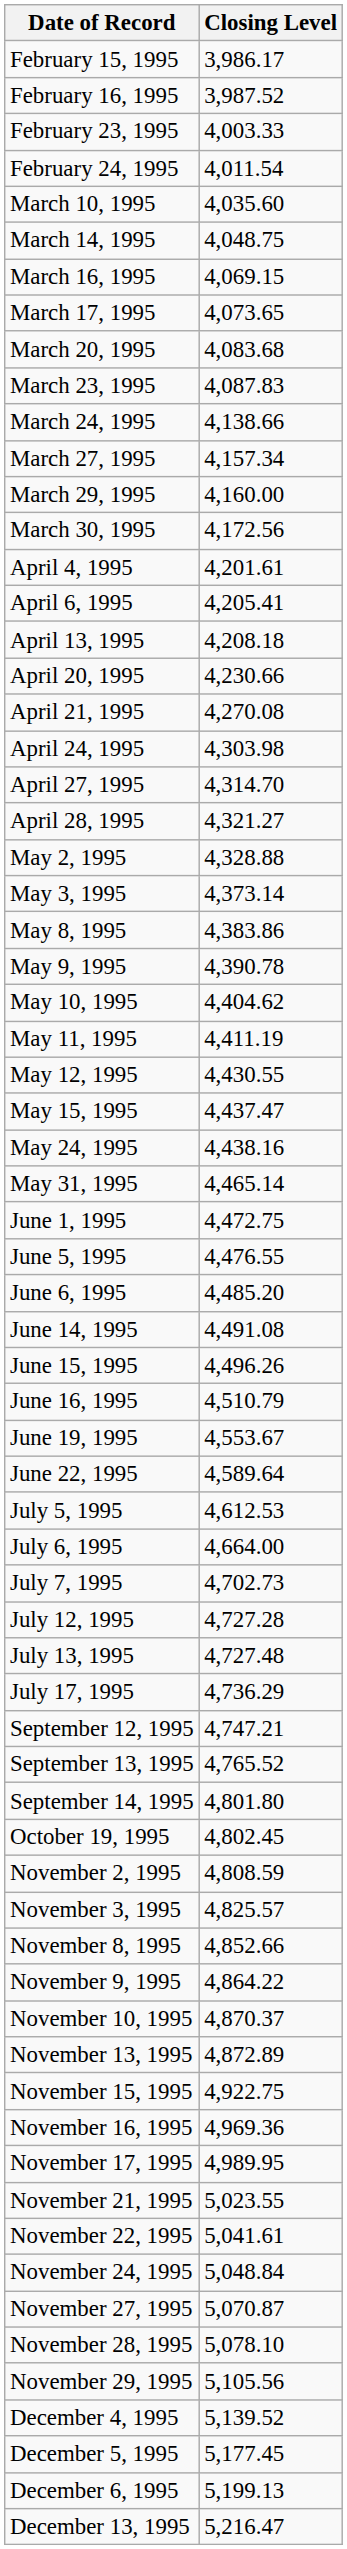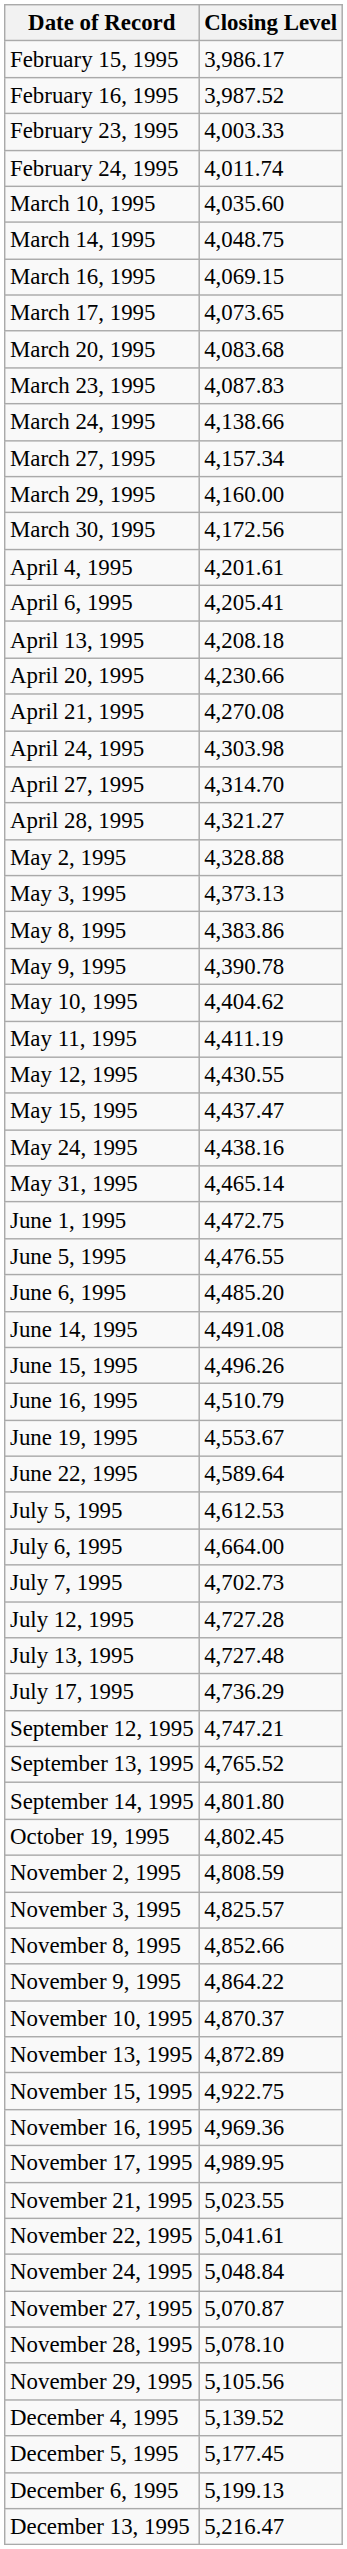February 24, 1995 | Closing Level: 4,011.54 -> 4,011.74
May 3, 1995 | Closing Level: 4,373.14 -> 4,373.13
